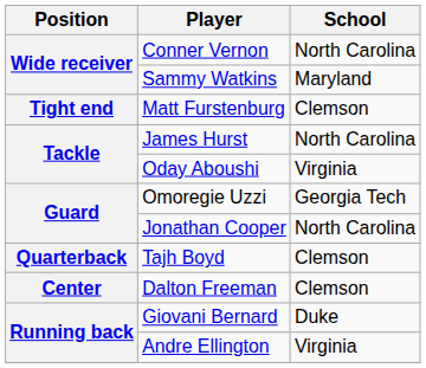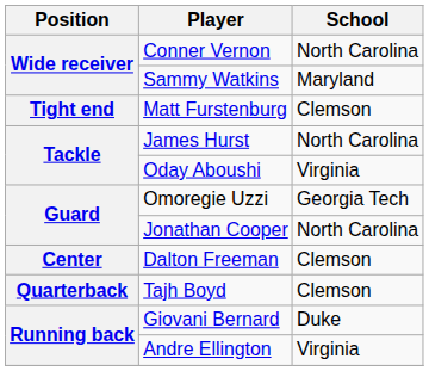rows swapped: Dalton Freeman <-> Tajh Boyd
